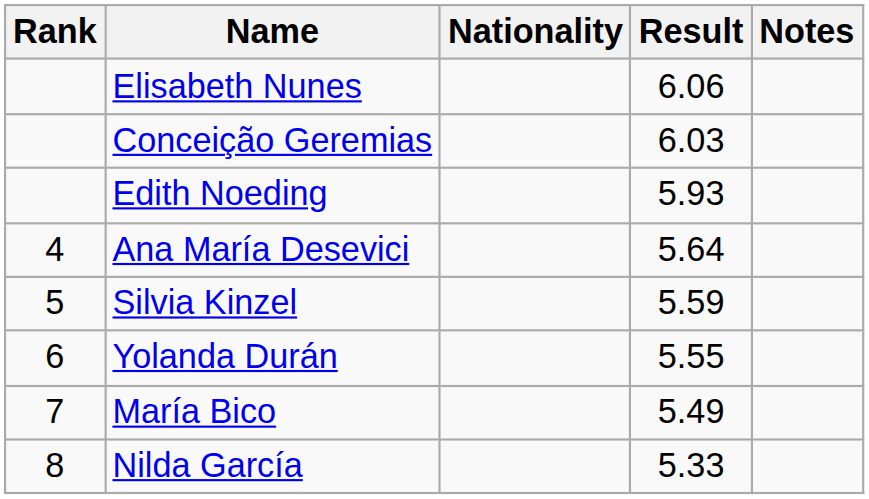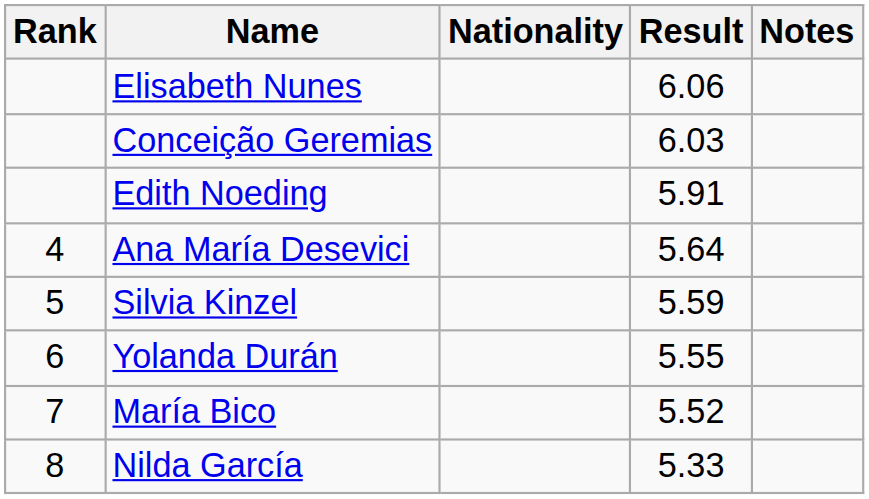Edith Noeding | Result: 5.93 -> 5.91
María Bico | Result: 5.49 -> 5.52
